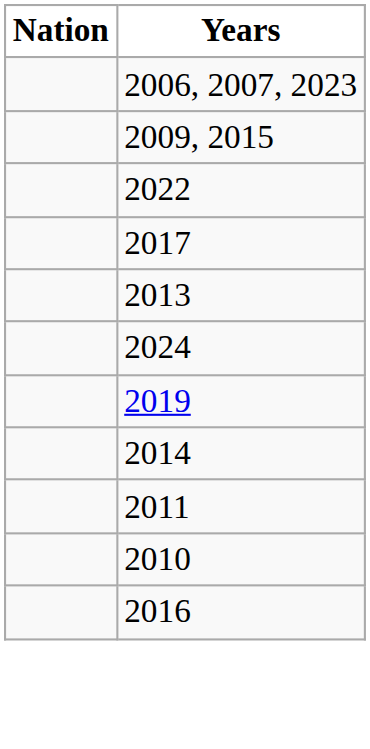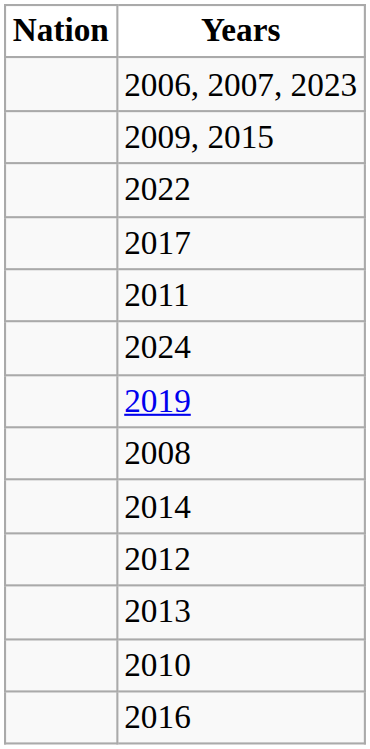rows swapped: 2011 <-> 2013
+ row: 2008
+ row: 2012
